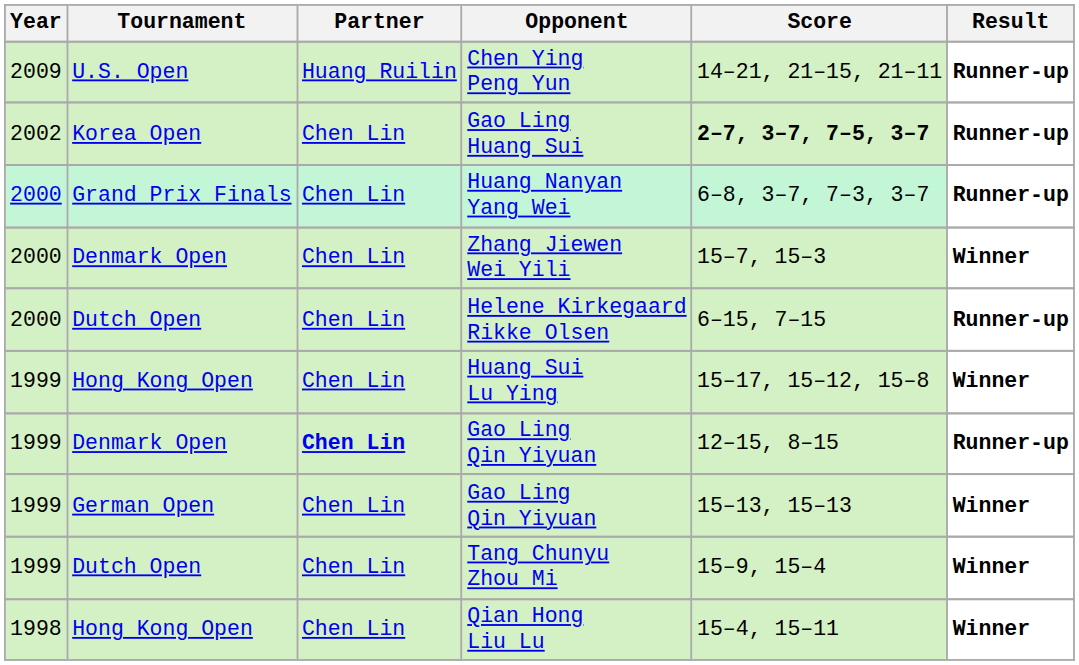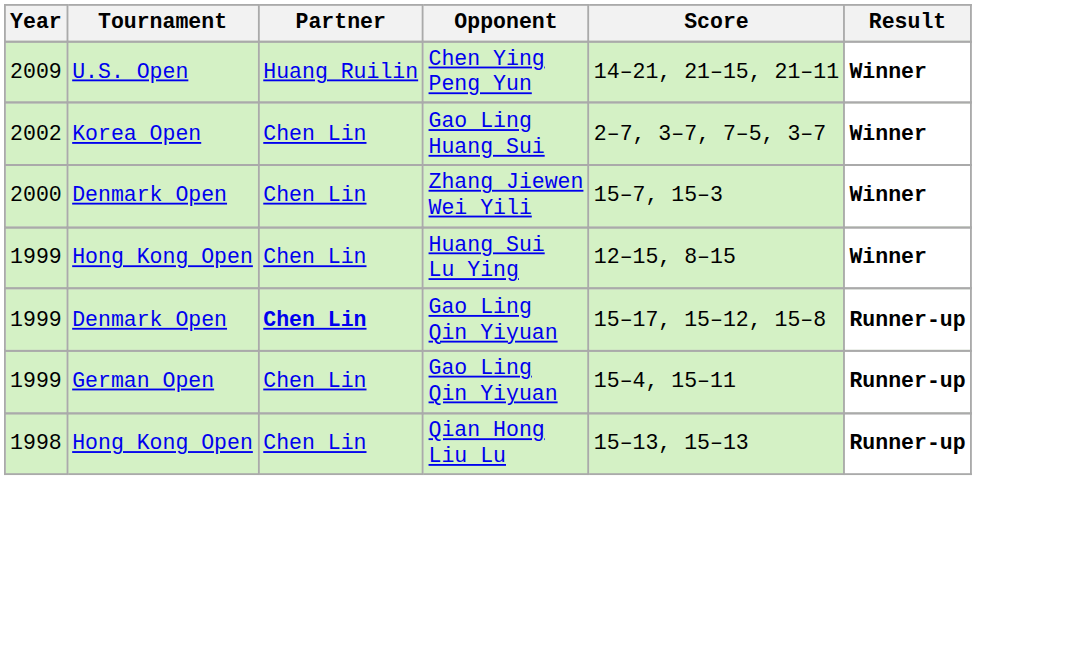Chen Ying Peng Yun | Result: Runner-up -> Winner
Gao Ling Huang Sui | Score: bold -> normal
Gao Ling Huang Sui | Result: Runner-up -> Winner
- row: 2000 | Grand Prix Finals | Chen Lin | Huang Nanyan Yang Wei | 6–8, 3–7, 7–3, 3–7 | Runner-up
- row: 2000 | Dutch Open | Chen Lin | Helene Kirkegaard Rikke Olsen | 6–15, 7–15 | Runner-up
Huang Sui Lu Ying | Score: 15–17, 15–12, 15–8 -> 12–15, 8–15
Denmark Open / Gao Ling Qin Yiyuan | Score: 12–15, 8–15 -> 15–17, 15–12, 15–8
German Open / Gao Ling Qin Yiyuan | Score: 15–13, 15–13 -> 15–4, 15–11
German Open / Gao Ling Qin Yiyuan | Result: Winner -> Runner-up
- row: 1999 | Dutch Open | Chen Lin | Tang Chunyu Zhou Mi | 15–9, 15–4 | Winner
Qian Hong Liu Lu | Score: 15–4, 15–11 -> 15–13, 15–13
Qian Hong Liu Lu | Result: Winner -> Runner-up
